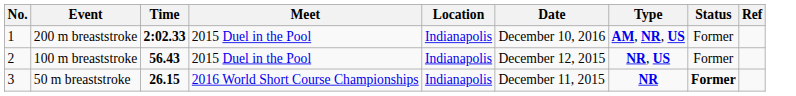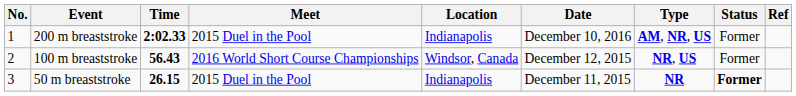100 m breaststroke | Meet: 2015 Duel in the Pool -> 2016 World Short Course Championships
100 m breaststroke | Location: Indianapolis -> Windsor, Canada
50 m breaststroke | Meet: 2016 World Short Course Championships -> 2015 Duel in the Pool
